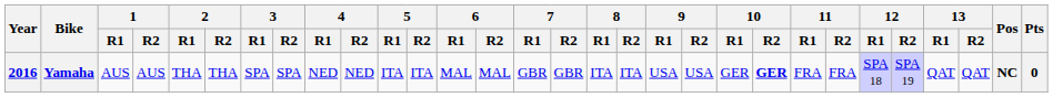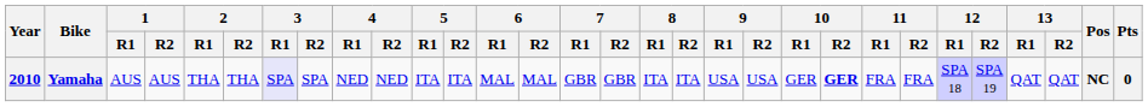Yamaha | Year: 2016 -> 2010
Yamaha | 3 / R1: no background -> lavender background
